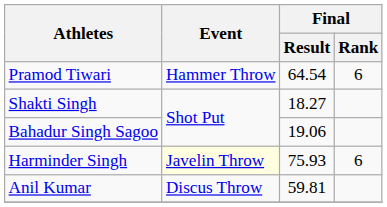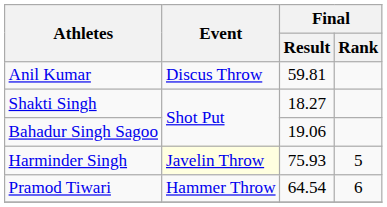rows swapped: Anil Kumar <-> Pramod Tiwari
Harminder Singh | Final / Rank: 6 -> 5
